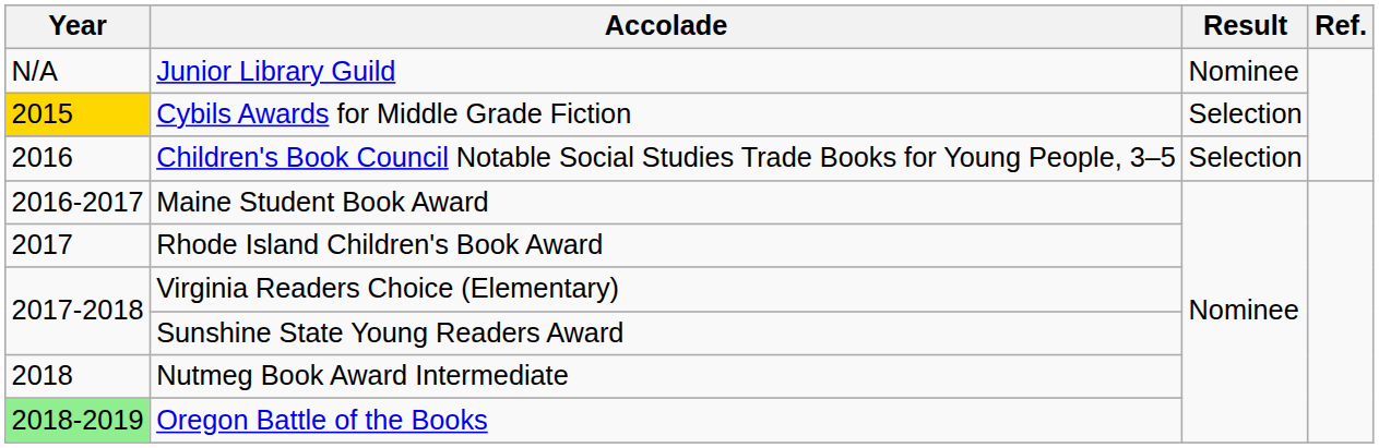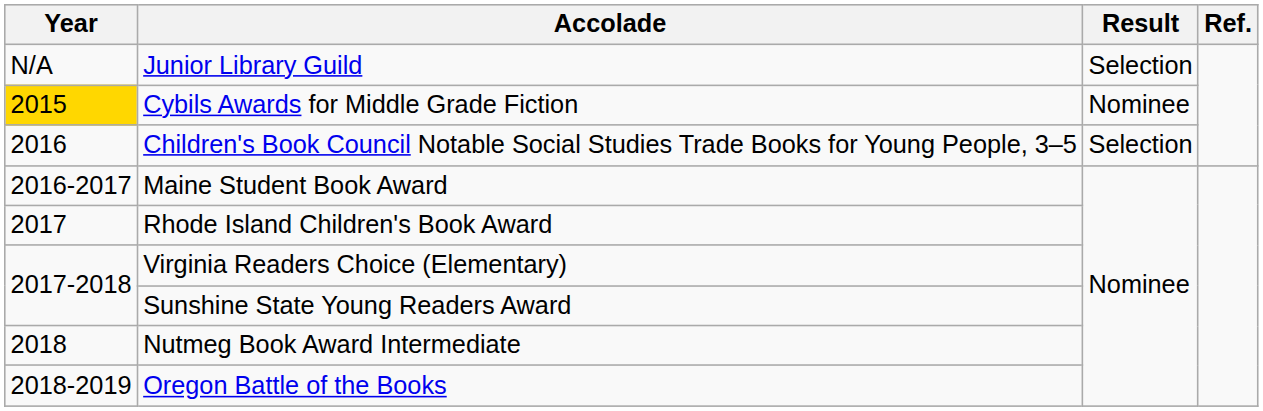Junior Library Guild | Result: Nominee -> Selection
Cybils Awards for Middle Grade Fiction | Result: Selection -> Nominee
Oregon Battle of the Books | Year: lightgreen background -> no background
